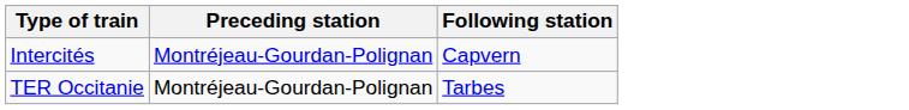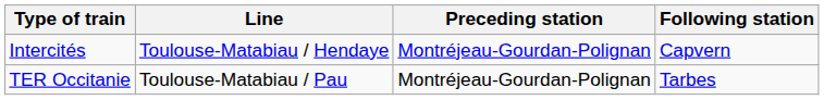+ column: Line | Toulouse-Matabiau / Hendaye | Toulouse-Matabiau / Pau
